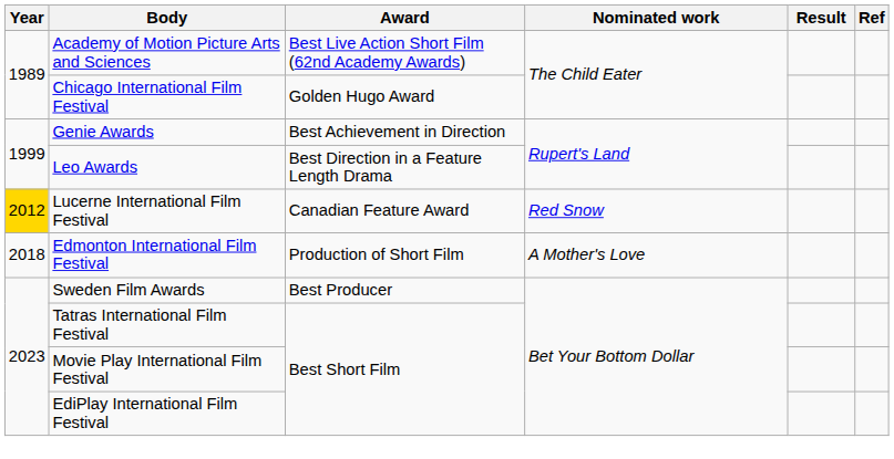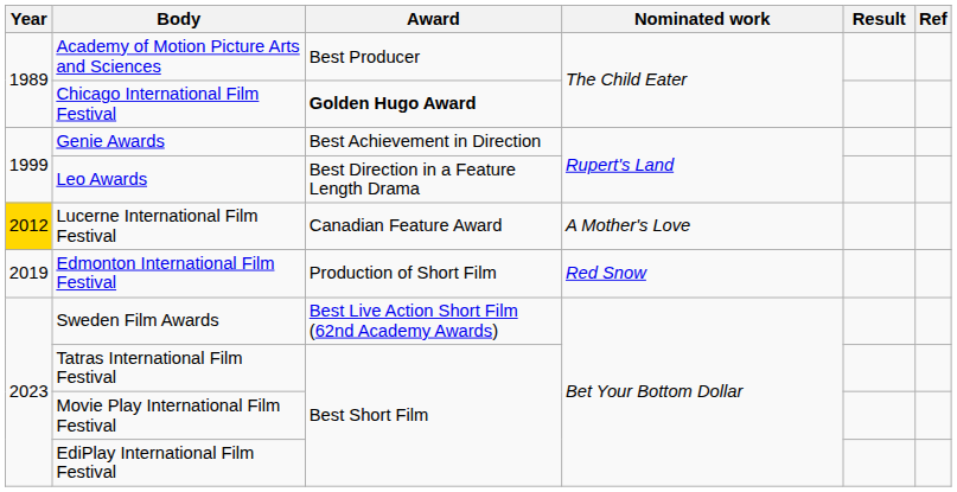Academy of Motion Picture Arts and Sciences | Award: Best Live Action Short Film (62nd Academy Awards) -> Best Producer
Chicago International Film Festival | Award: normal -> bold
Lucerne International Film Festival | Nominated work: Red Snow -> A Mother's Love
Edmonton International Film Festival | Year: 2018 -> 2019
Edmonton International Film Festival | Nominated work: A Mother's Love -> Red Snow
Sweden Film Awards | Award: Best Producer -> Best Live Action Short Film (62nd Academy Awards)
